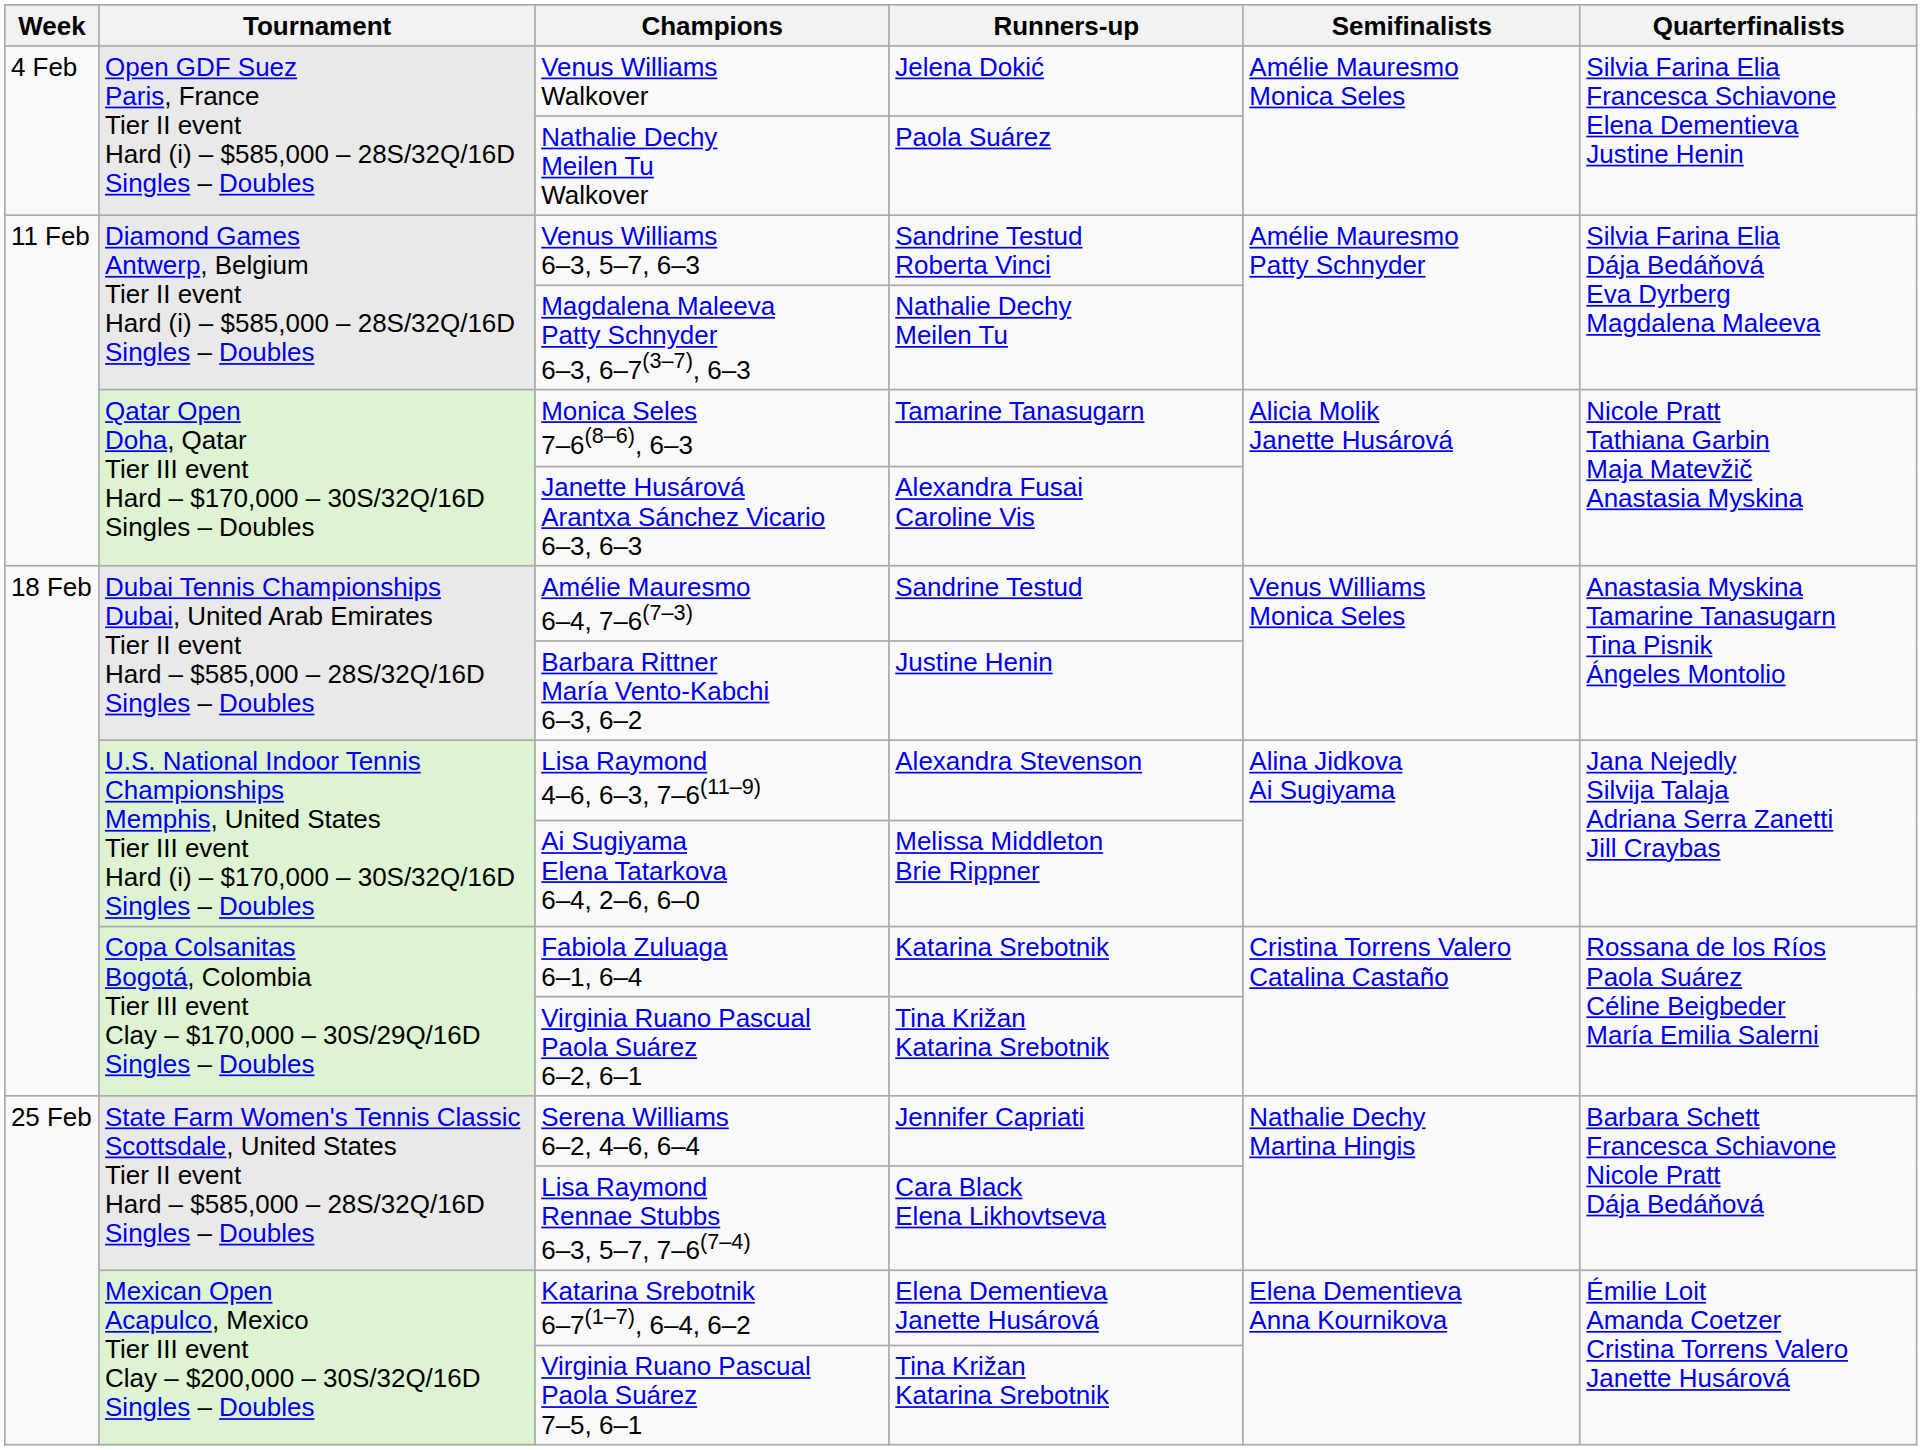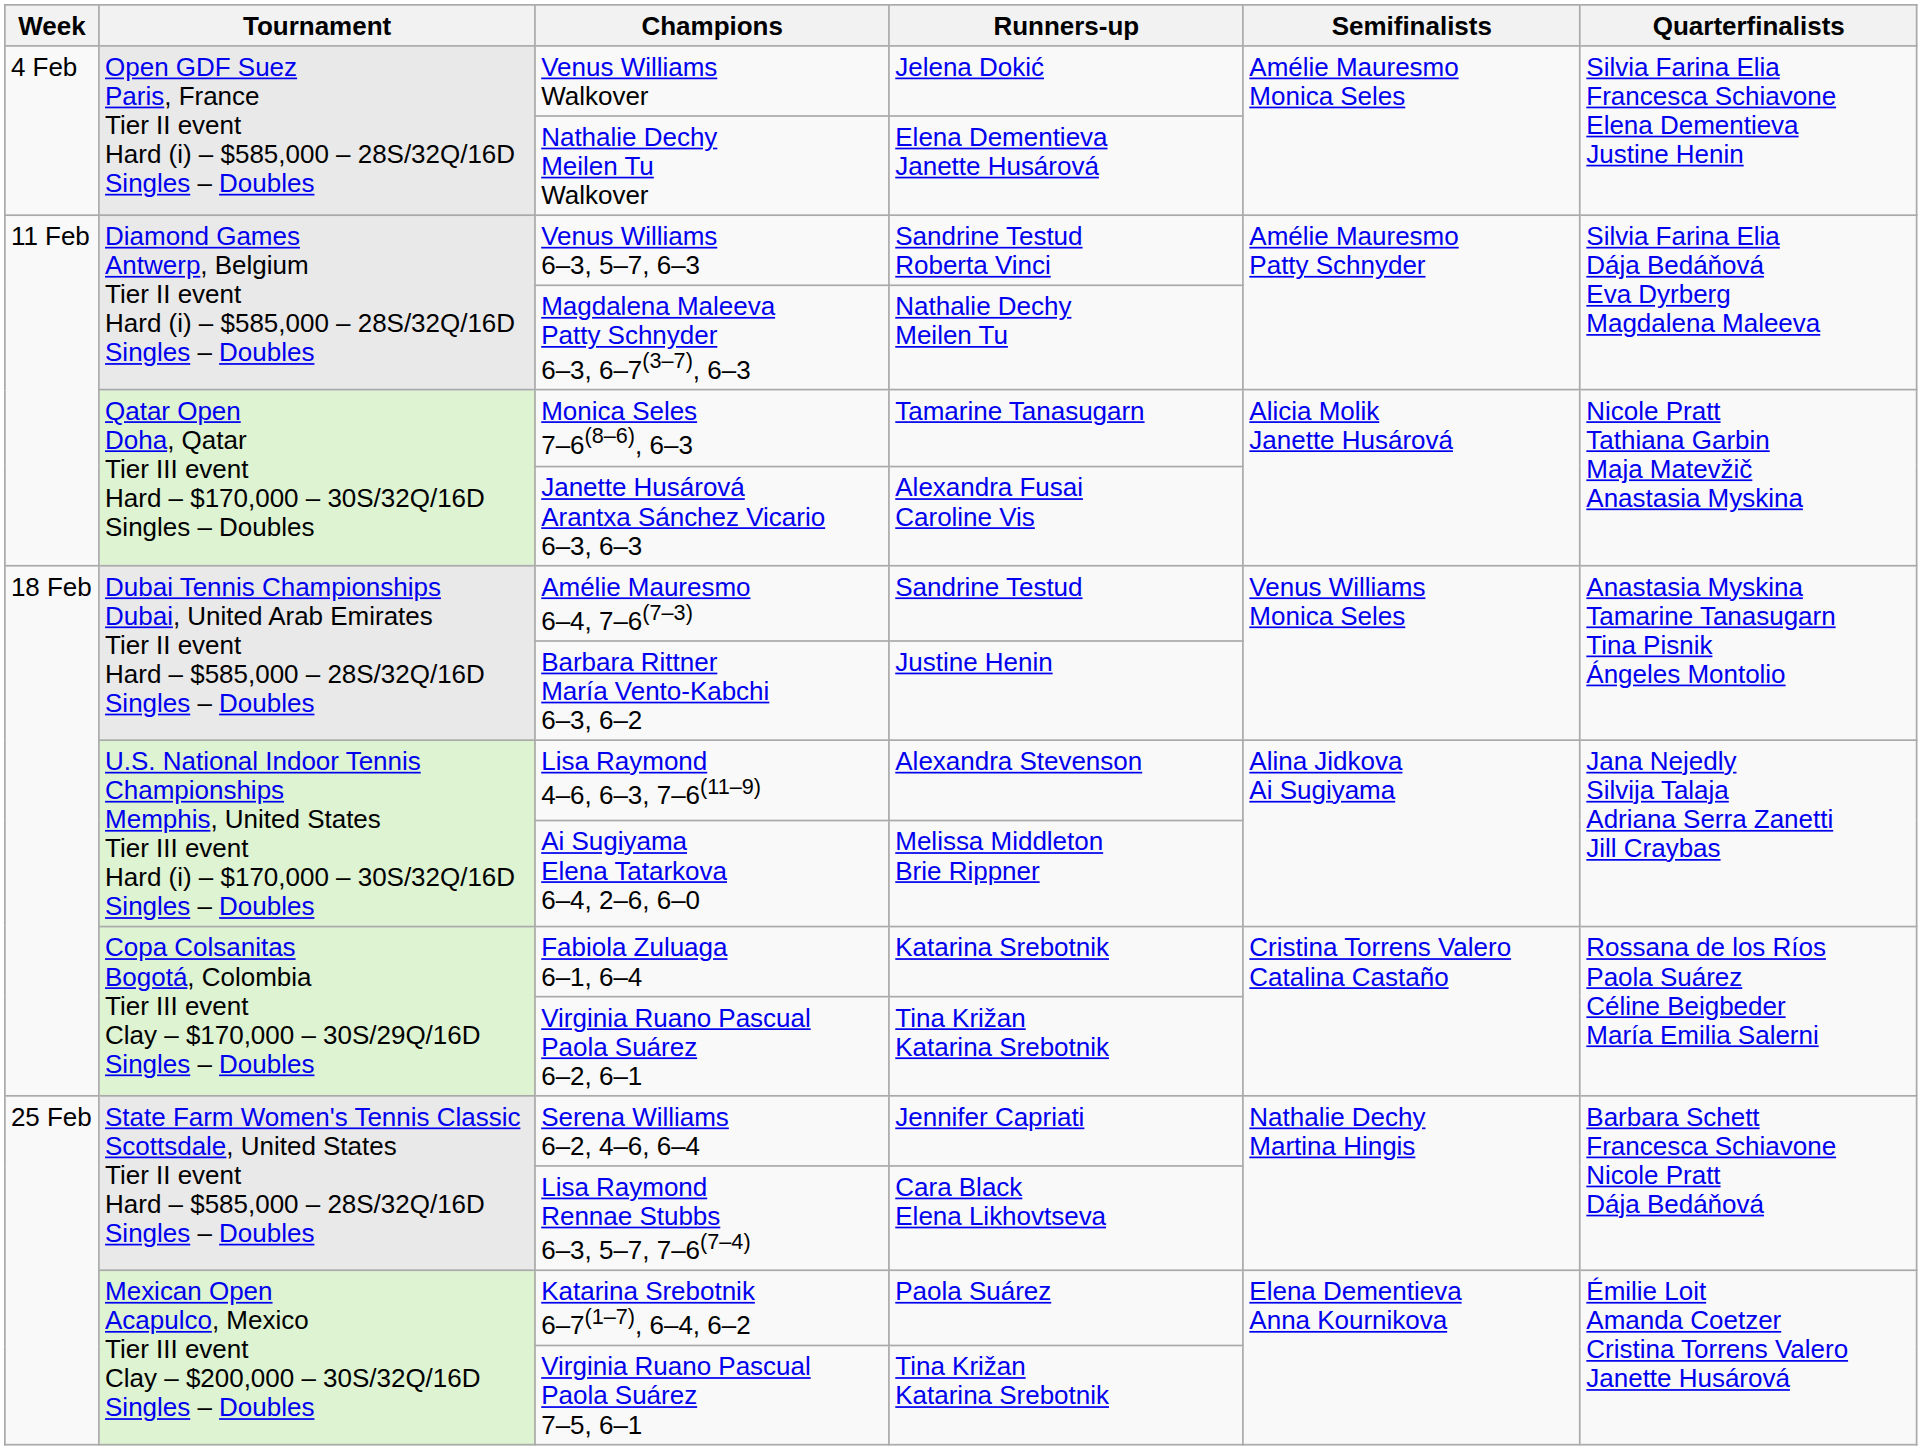Nathalie Dechy Meilen Tu Walkover | Runners-up: Paola Suárez -> Elena Dementieva Janette Husárová
Katarina Srebotnik 6–7(1–7), 6–4, 6–2 | Runners-up: Elena Dementieva Janette Husárová -> Paola Suárez
